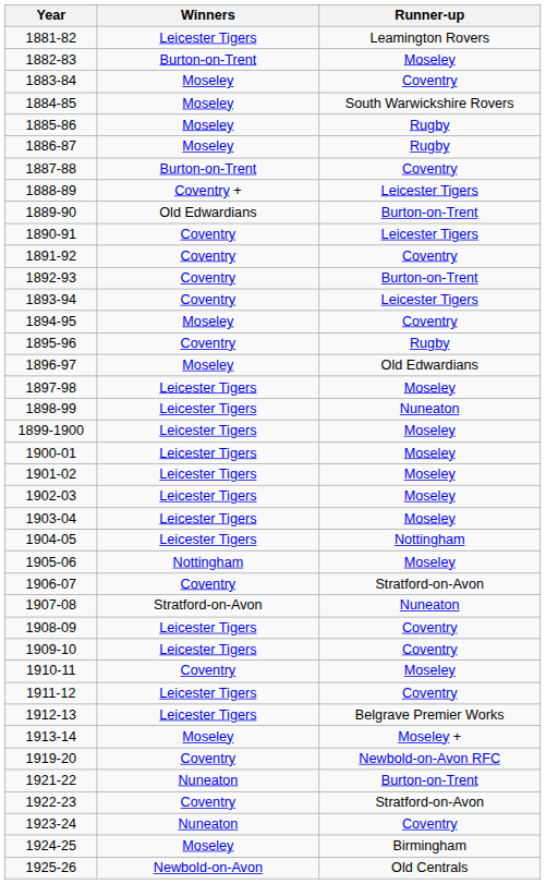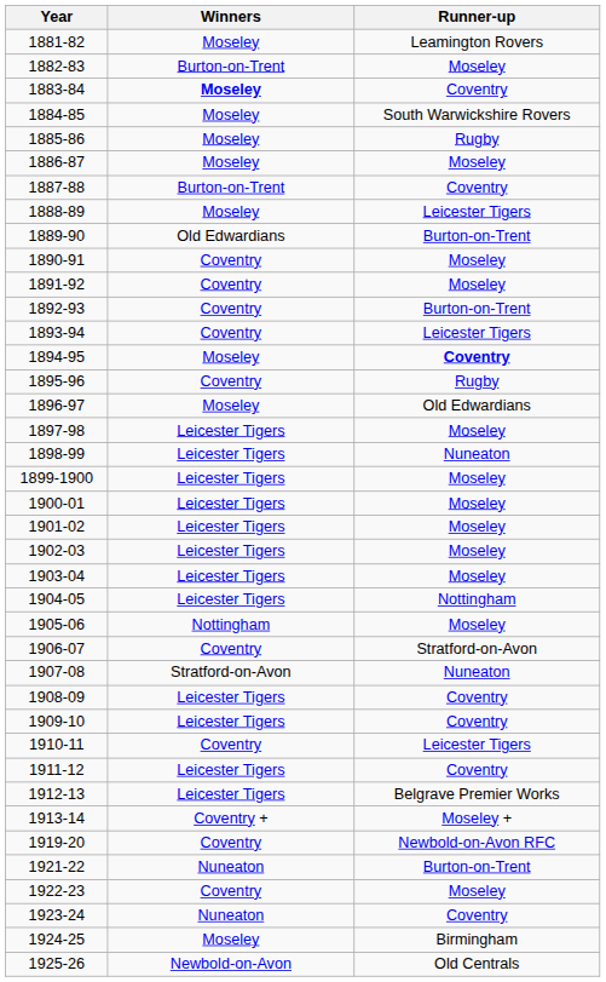1881-82 | Winners: Leicester Tigers -> Moseley
1883-84 | Winners: normal -> bold
1886-87 | Runner-up: Rugby -> Moseley
1888-89 | Winners: Coventry + -> Moseley
1890-91 | Runner-up: Leicester Tigers -> Moseley
1891-92 | Runner-up: Coventry -> Moseley
1894-95 | Runner-up: normal -> bold
1910-11 | Runner-up: Moseley -> Leicester Tigers
1913-14 | Winners: Moseley -> Coventry +
1922-23 | Runner-up: Stratford-on-Avon -> Moseley
